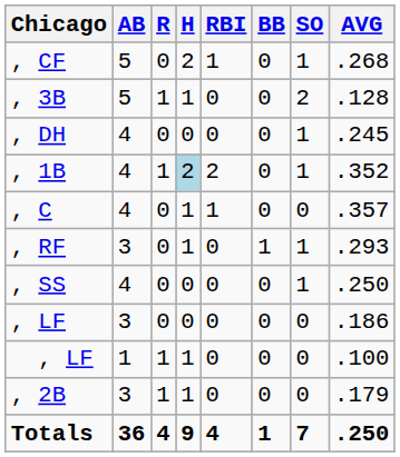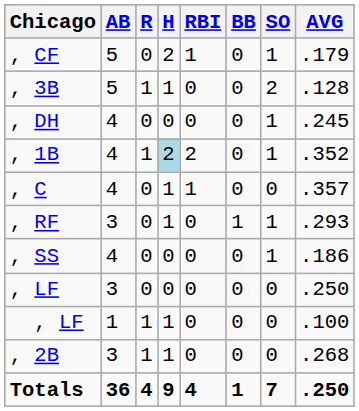, CF | AVG: .268 -> .179
, SS | AVG: .250 -> .186
, LF / 3 | AVG: .186 -> .250
, 2B | AVG: .179 -> .268
